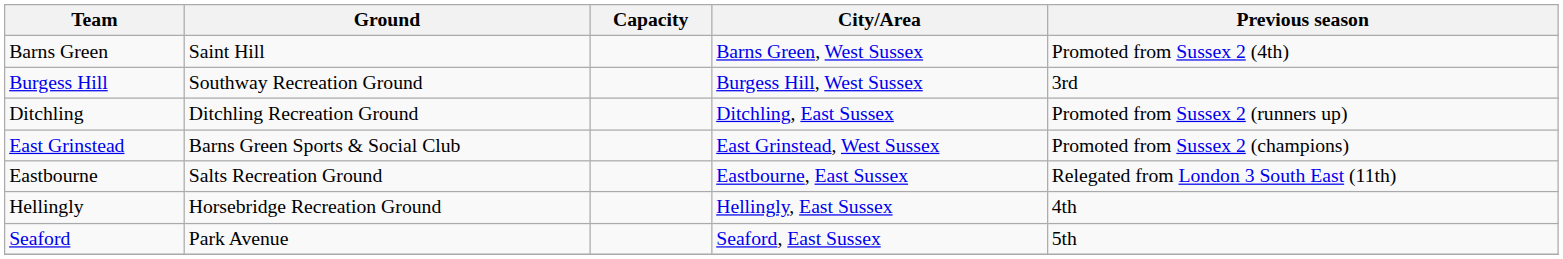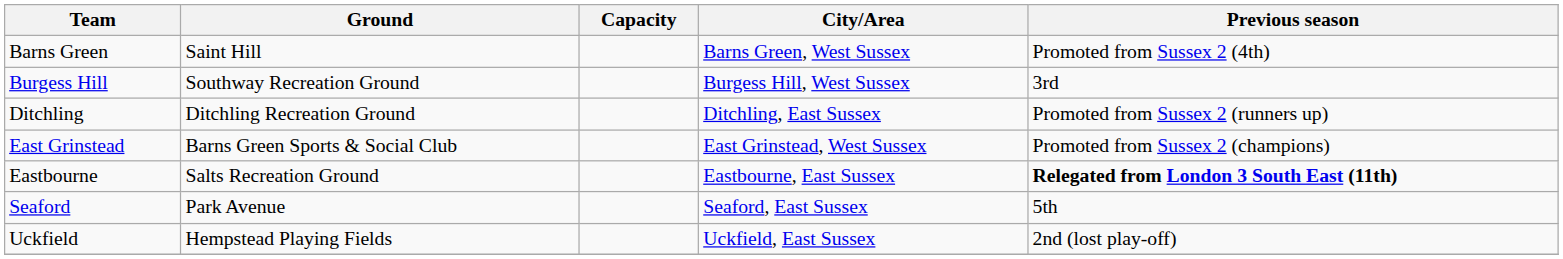Eastbourne | Previous season: normal -> bold
- row: Hellingly | Horsebridge Recreation Ground | Hellingly, East Sussex | 4th
+ row: Uckfield | Hempstead Playing Fields | Uckfield, East Sussex | 2nd (lost play-off)
